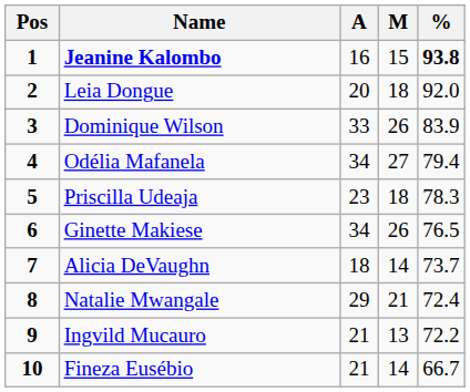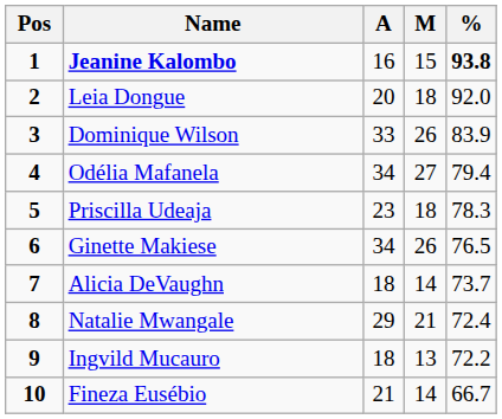Ingvild Mucauro | A: 21 -> 18
